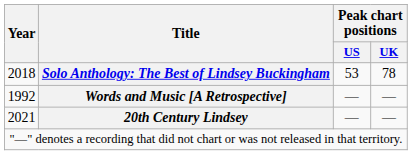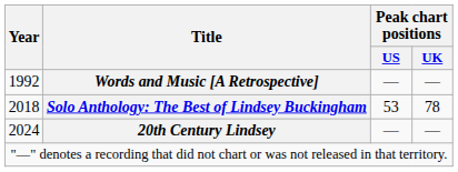rows swapped: Words and Music [A Retrospective] <-> Solo Anthology: The Best of Lindsey Buckingham
20th Century Lindsey | Year: 2021 -> 2024
